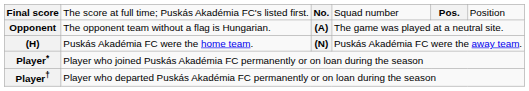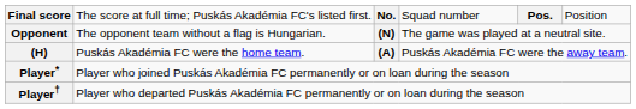Opponent | column 3: (A) -> (N)
(H) | column 3: (N) -> (A)
